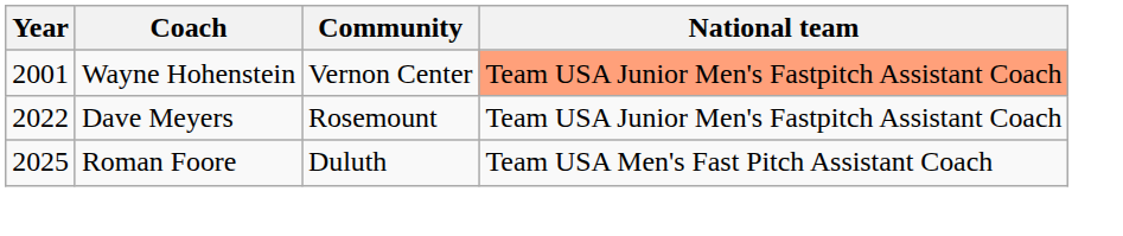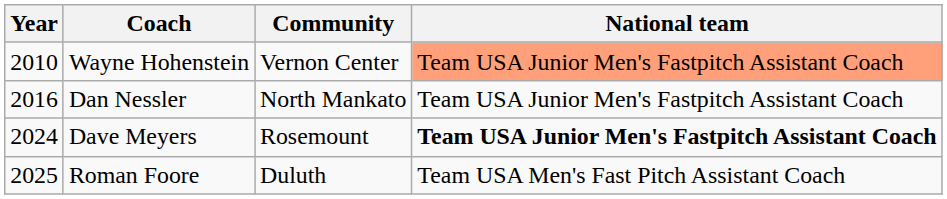Wayne Hohenstein | Year: 2001 -> 2010
+ row: 2016 | Dan Nessler | North Mankato | Team USA Junior Men's Fastpitch Assistant Coach
Dave Meyers | Year: 2022 -> 2024
Dave Meyers | National team: normal -> bold
